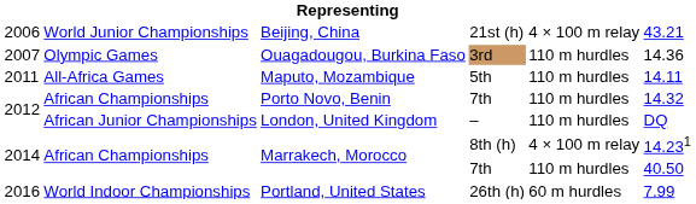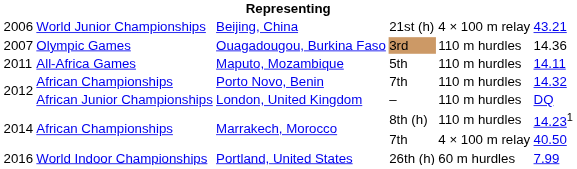Marrakech, Morocco / 8th (h) | column 5: 4 × 100 m relay -> 110 m hurdles
Marrakech, Morocco / 7th | column 5: 110 m hurdles -> 4 × 100 m relay
